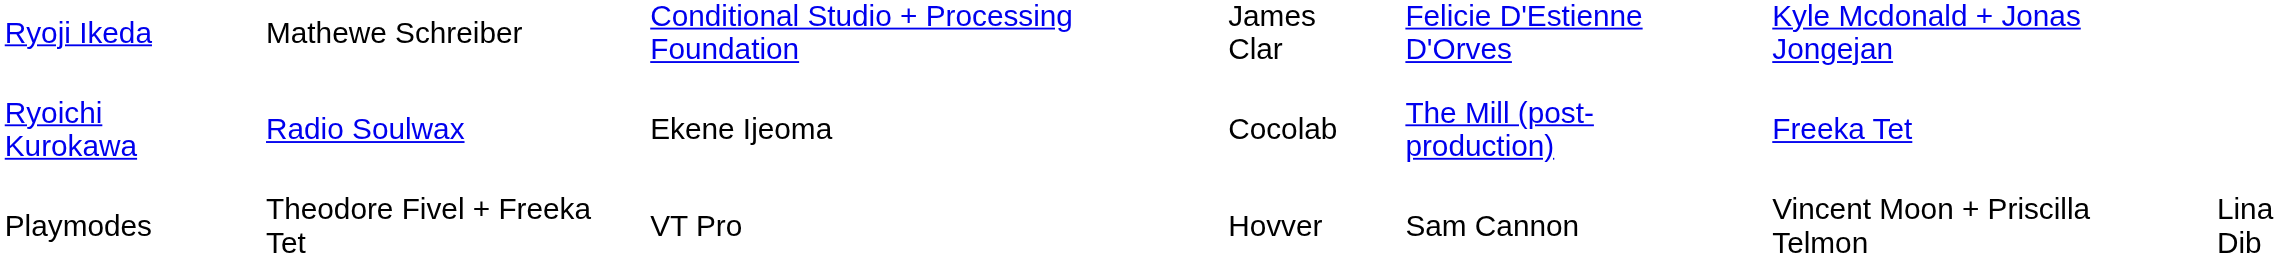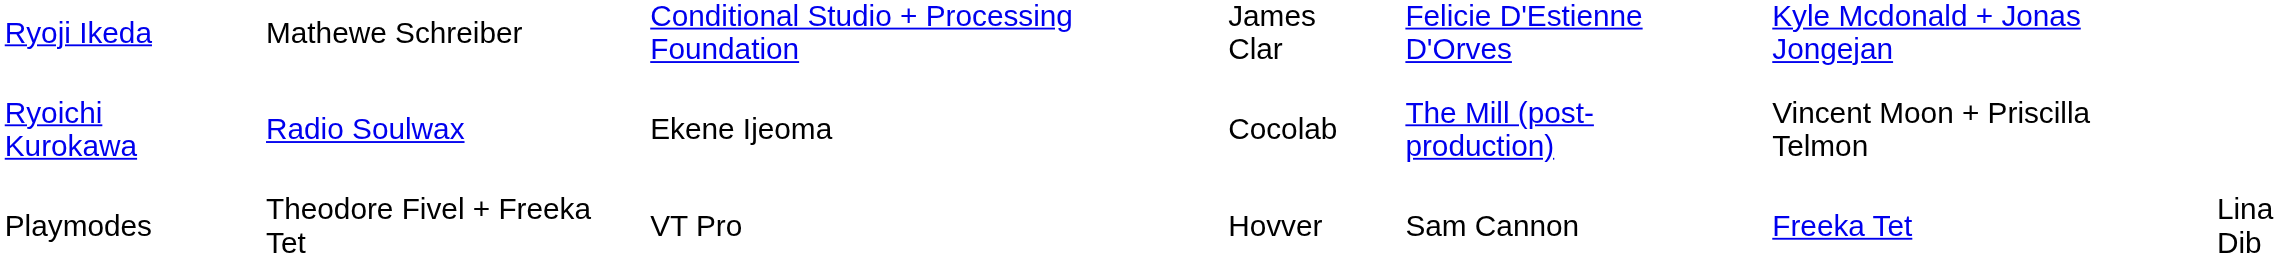Ryoichi Kurokawa | column 6: Freeka Tet -> Vincent Moon + Priscilla Telmon
Playmodes | column 6: Vincent Moon + Priscilla Telmon -> Freeka Tet
